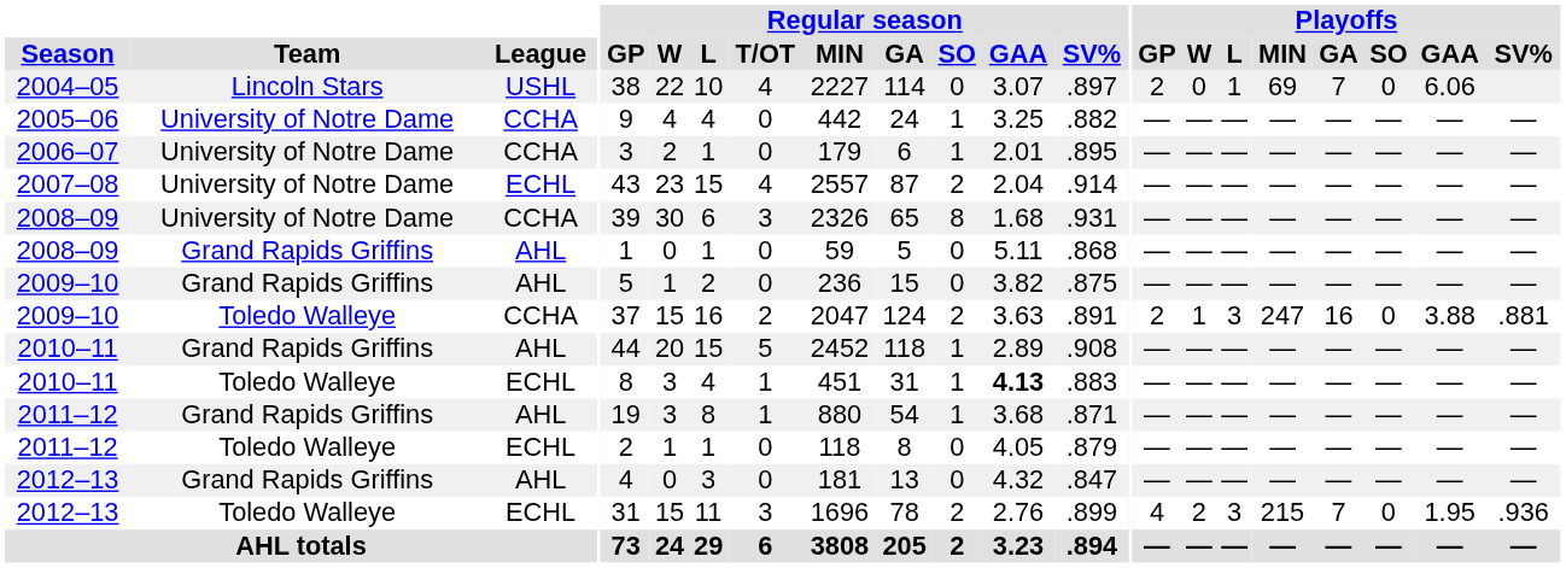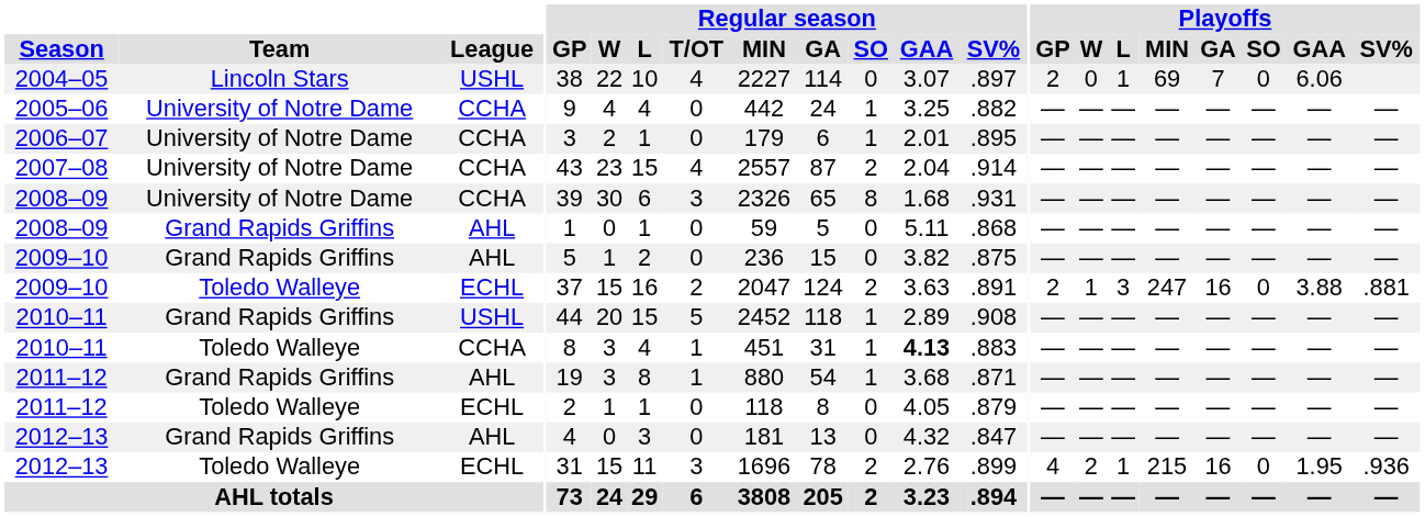2007–08 | League: ECHL -> CCHA
2009–10 / Toledo Walleye | League: CCHA -> ECHL
2010–11 / Grand Rapids Griffins | League: AHL -> USHL
2010–11 / Toledo Walleye | League: ECHL -> CCHA
2012–13 / Toledo Walleye | Playoffs / L: 3 -> 1
2012–13 / Toledo Walleye | Playoffs / GA: 7 -> 16
